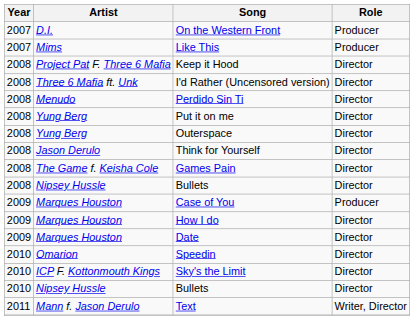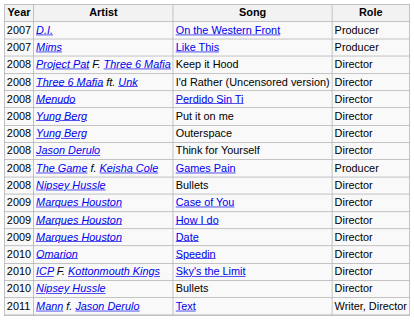Games Pain | Role: Director -> Producer
Case of You | Role: Producer -> Director
